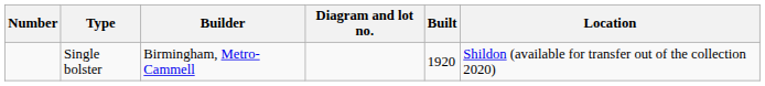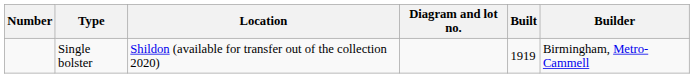columns swapped: Builder <-> Location
Single bolster | Built: 1920 -> 1919
